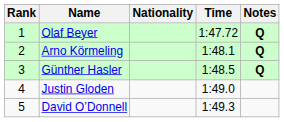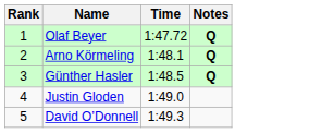- column: Nationality
